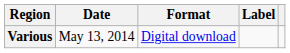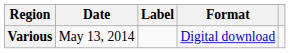columns swapped: Format <-> Label
